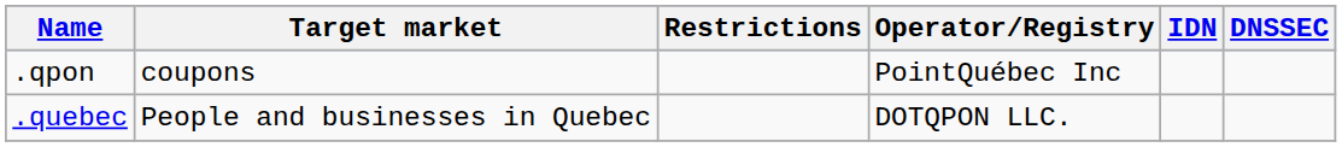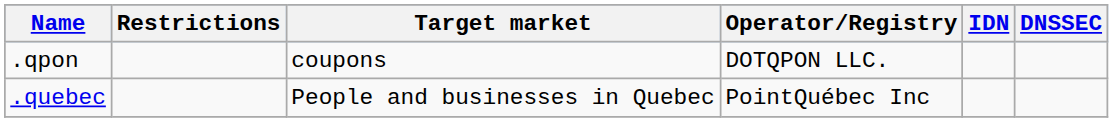columns swapped: Target market <-> Restrictions
.qpon | Operator/Registry: PointQuébec Inc -> DOTQPON LLC.
.quebec | Operator/Registry: DOTQPON LLC. -> PointQuébec Inc
